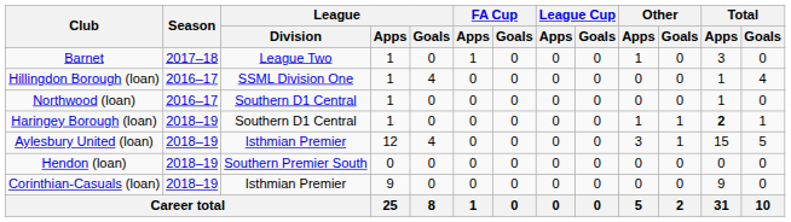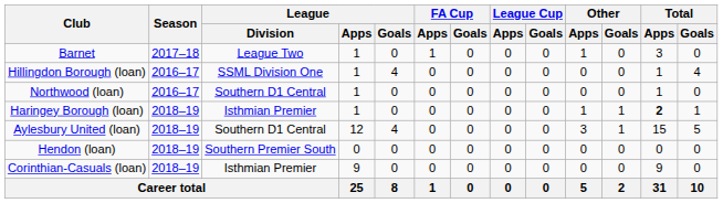Haringey Borough (loan) | League / Division: Southern D1 Central -> Isthmian Premier
Aylesbury United (loan) | League / Division: Isthmian Premier -> Southern D1 Central
